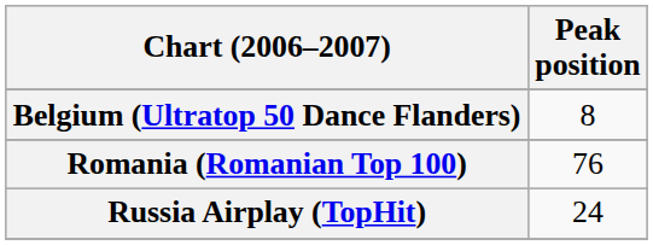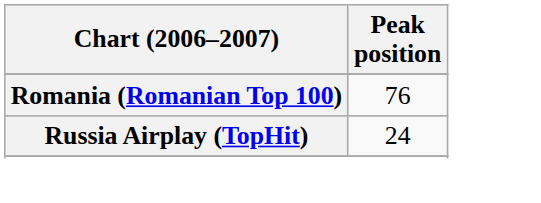- row: Belgium (Ultratop 50 Dance Flanders) | 8
